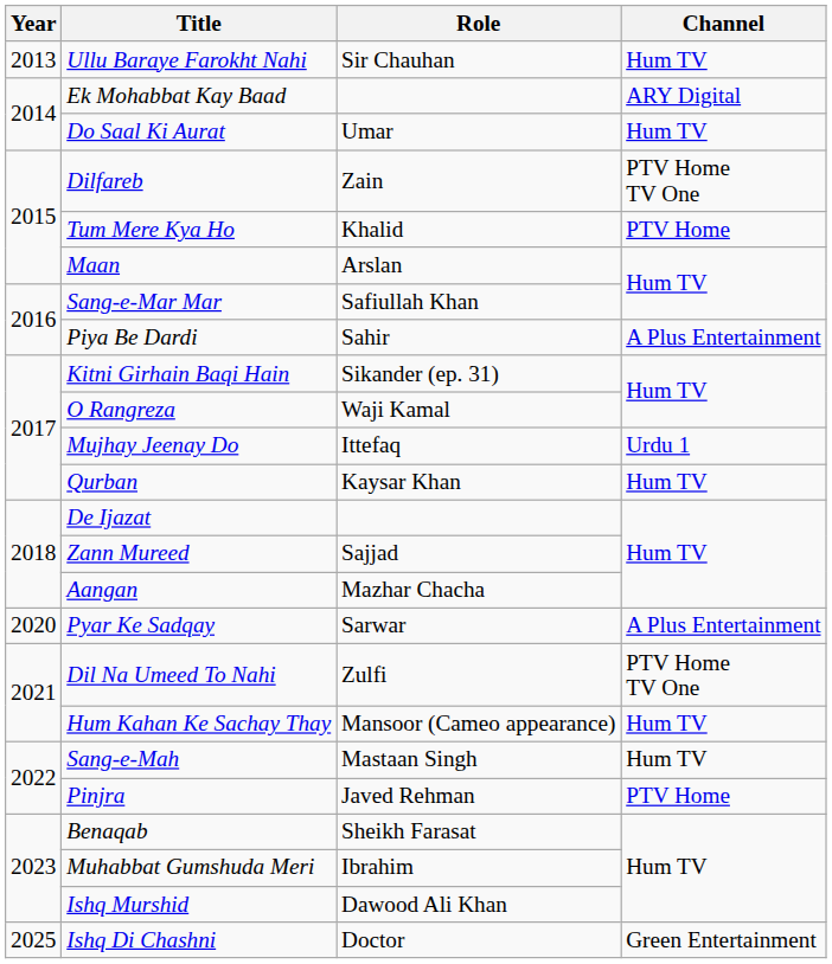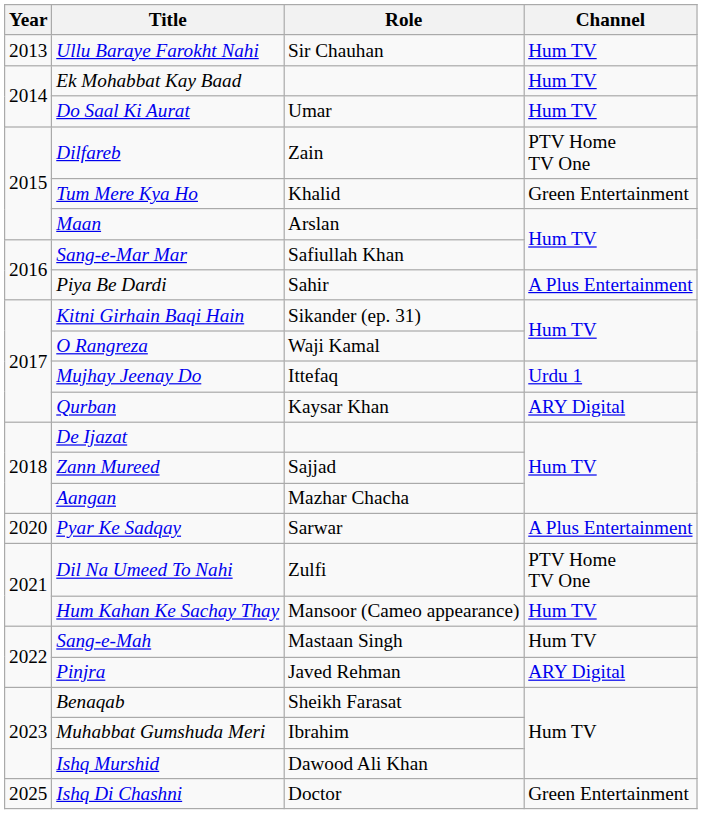Ek Mohabbat Kay Baad | Channel: ARY Digital -> Hum TV
Tum Mere Kya Ho | Channel: PTV Home -> Green Entertainment
Qurban | Channel: Hum TV -> ARY Digital
Pinjra | Channel: PTV Home -> ARY Digital
